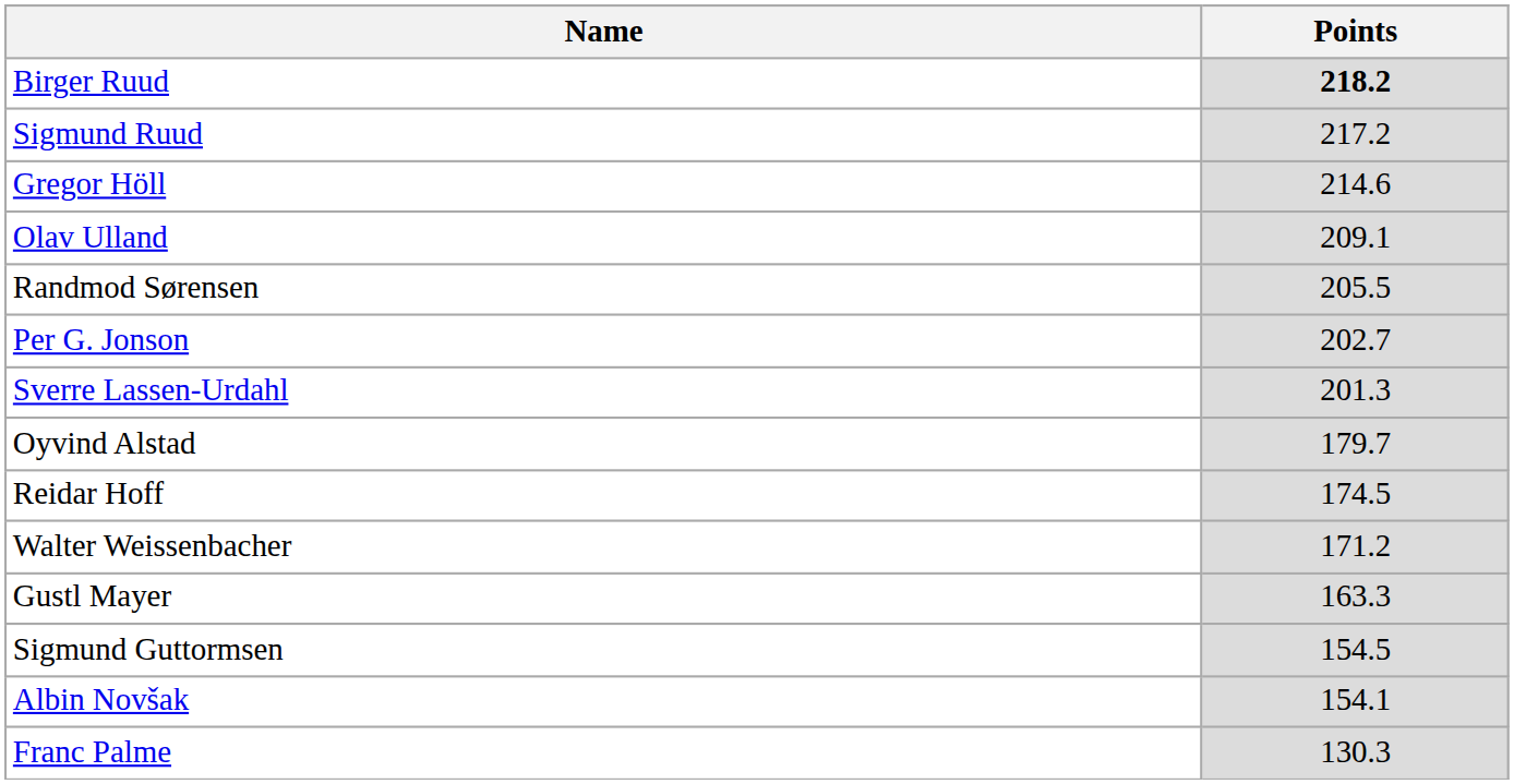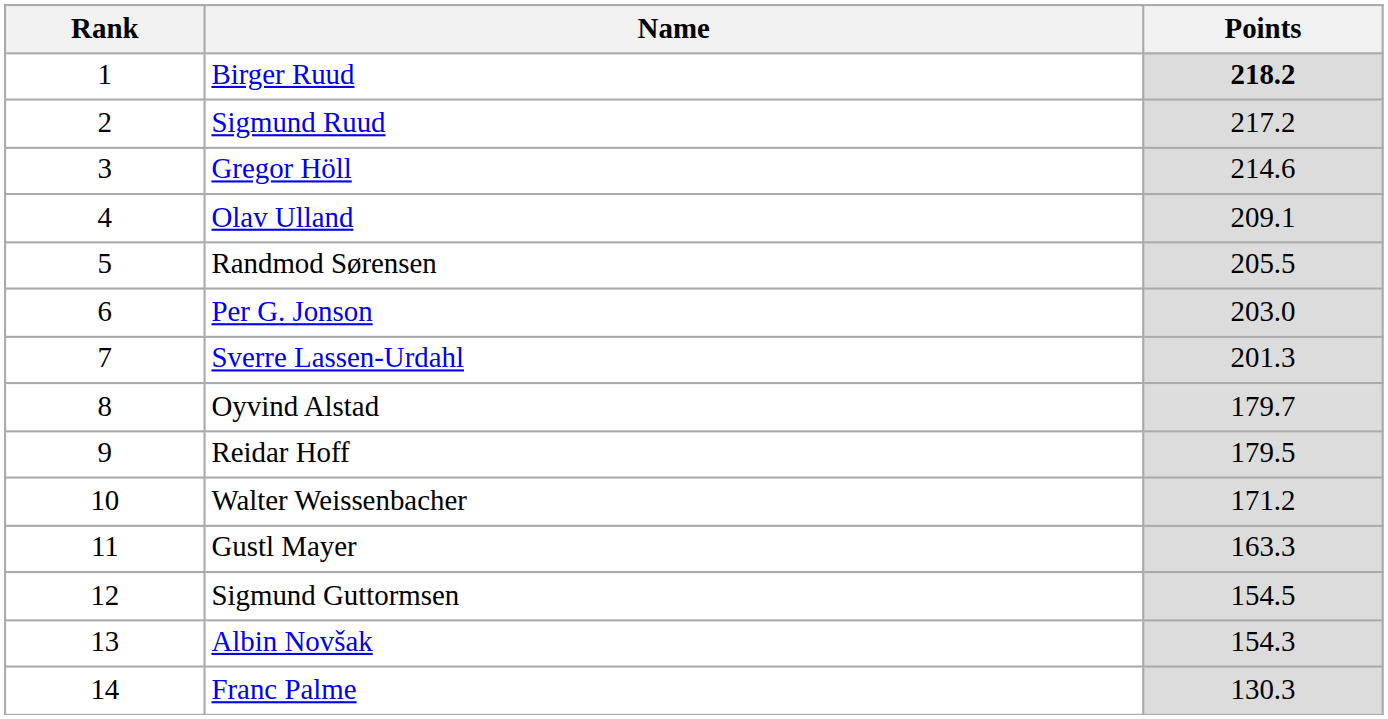+ column: Rank | 1 | 2 | 3 | 4 | 5 | 6 | 7 | 8 | 9 | 10 | 11 | 12 | 13 | 14
Per G. Jonson | Points: 202.7 -> 203.0
Reidar Hoff | Points: 174.5 -> 179.5
Albin Novšak | Points: 154.1 -> 154.3
